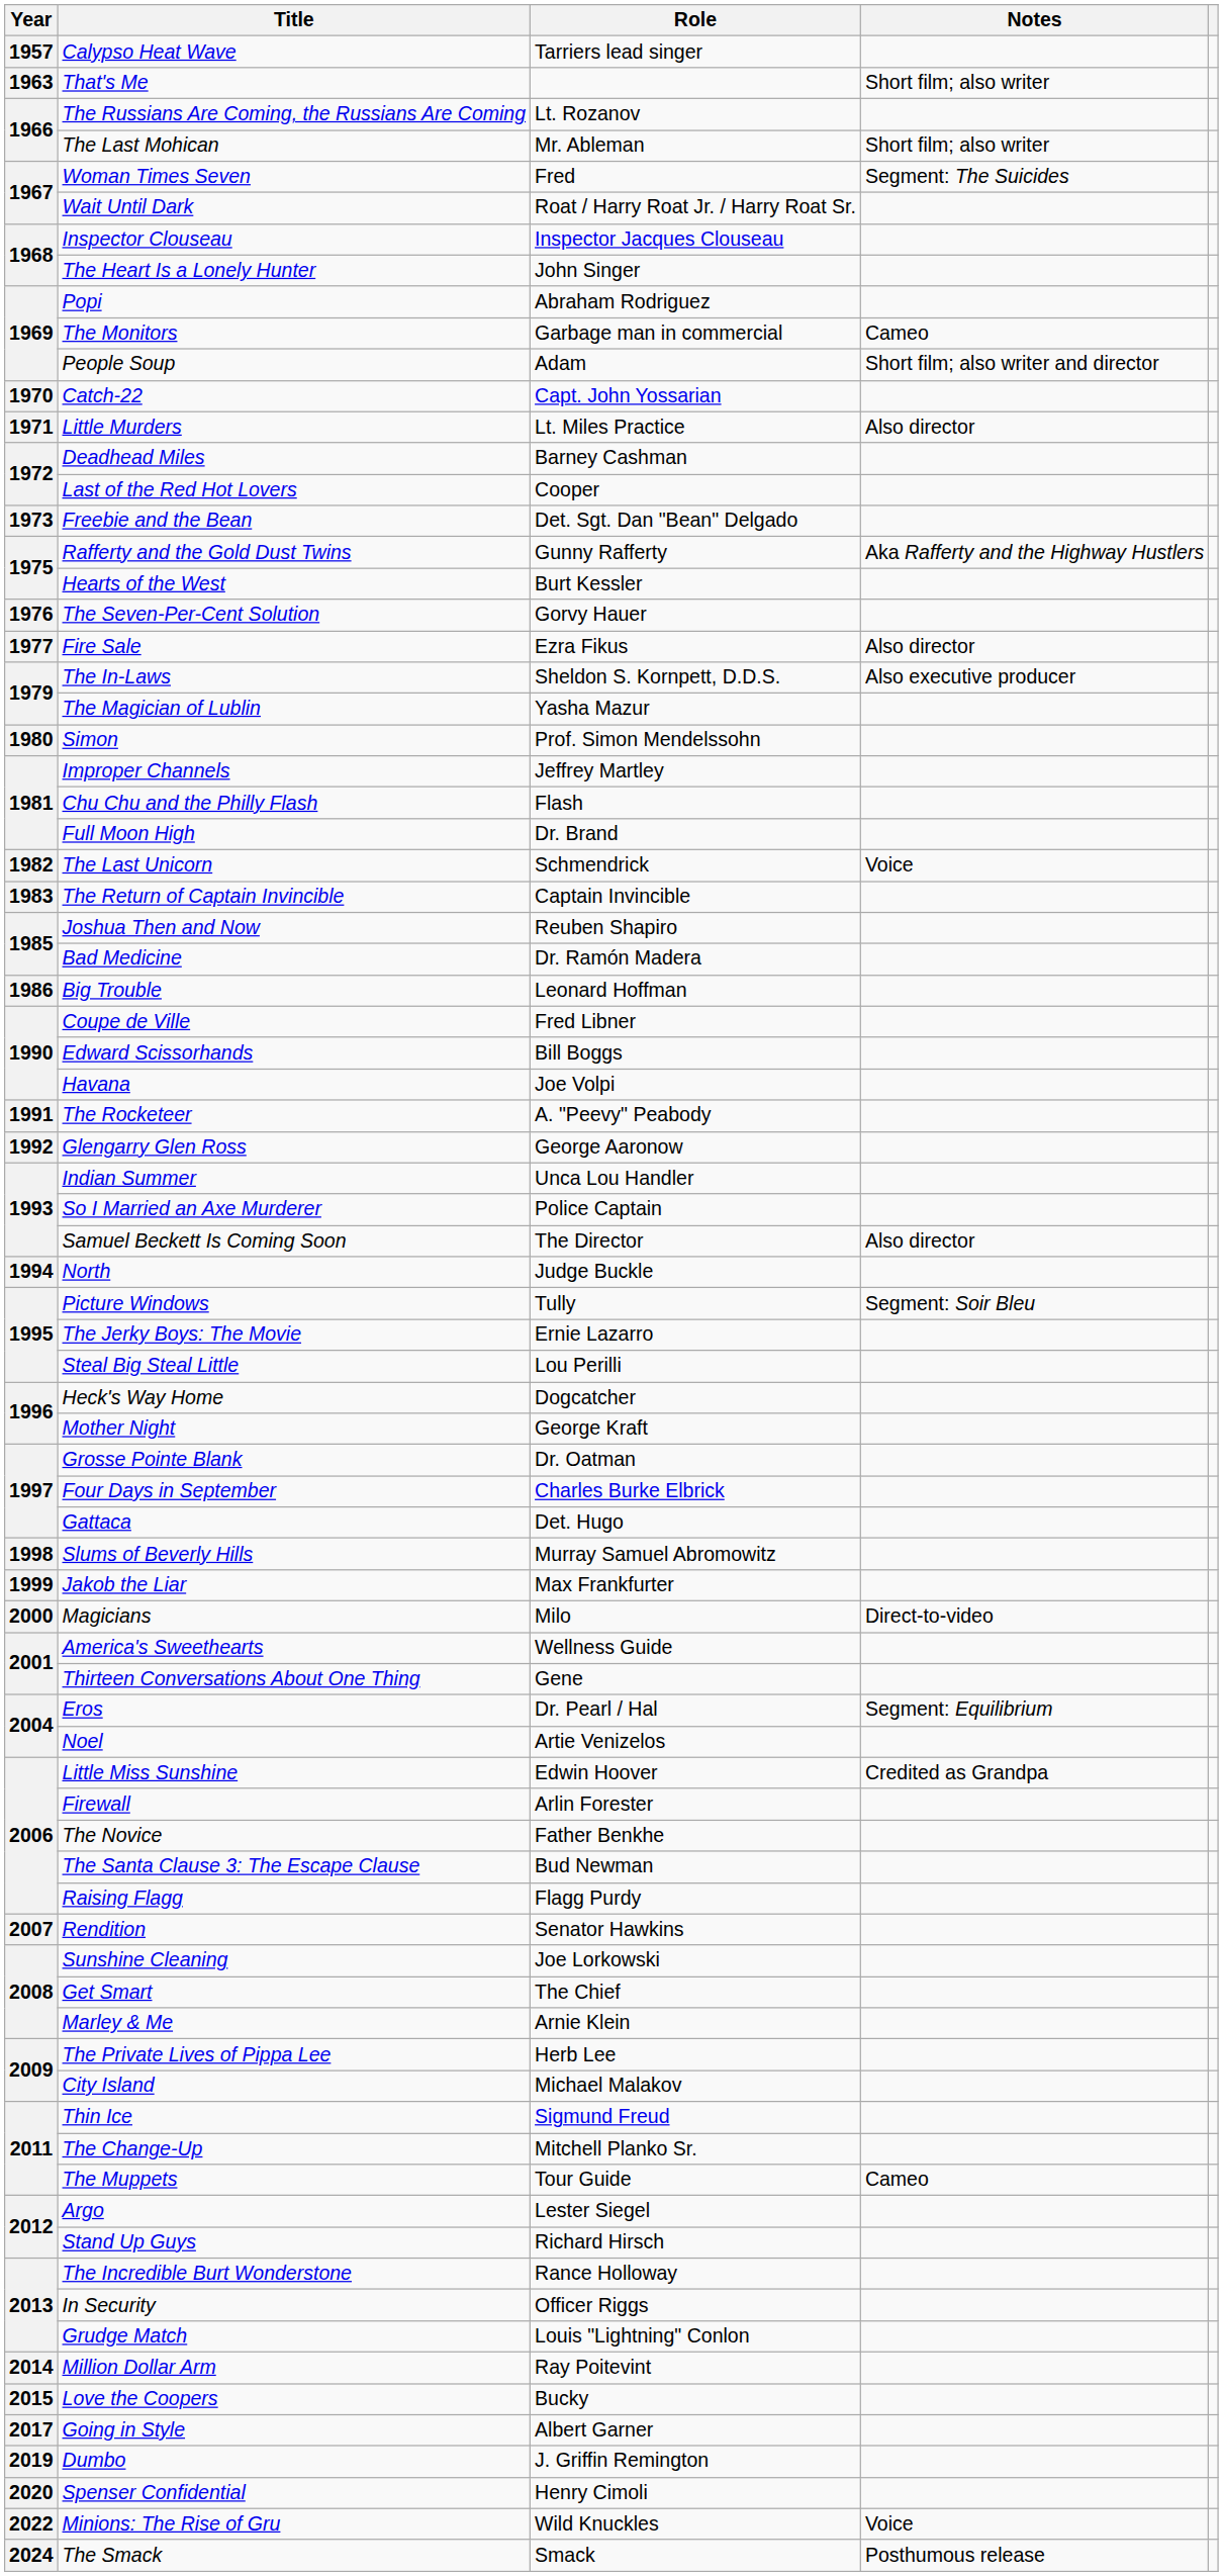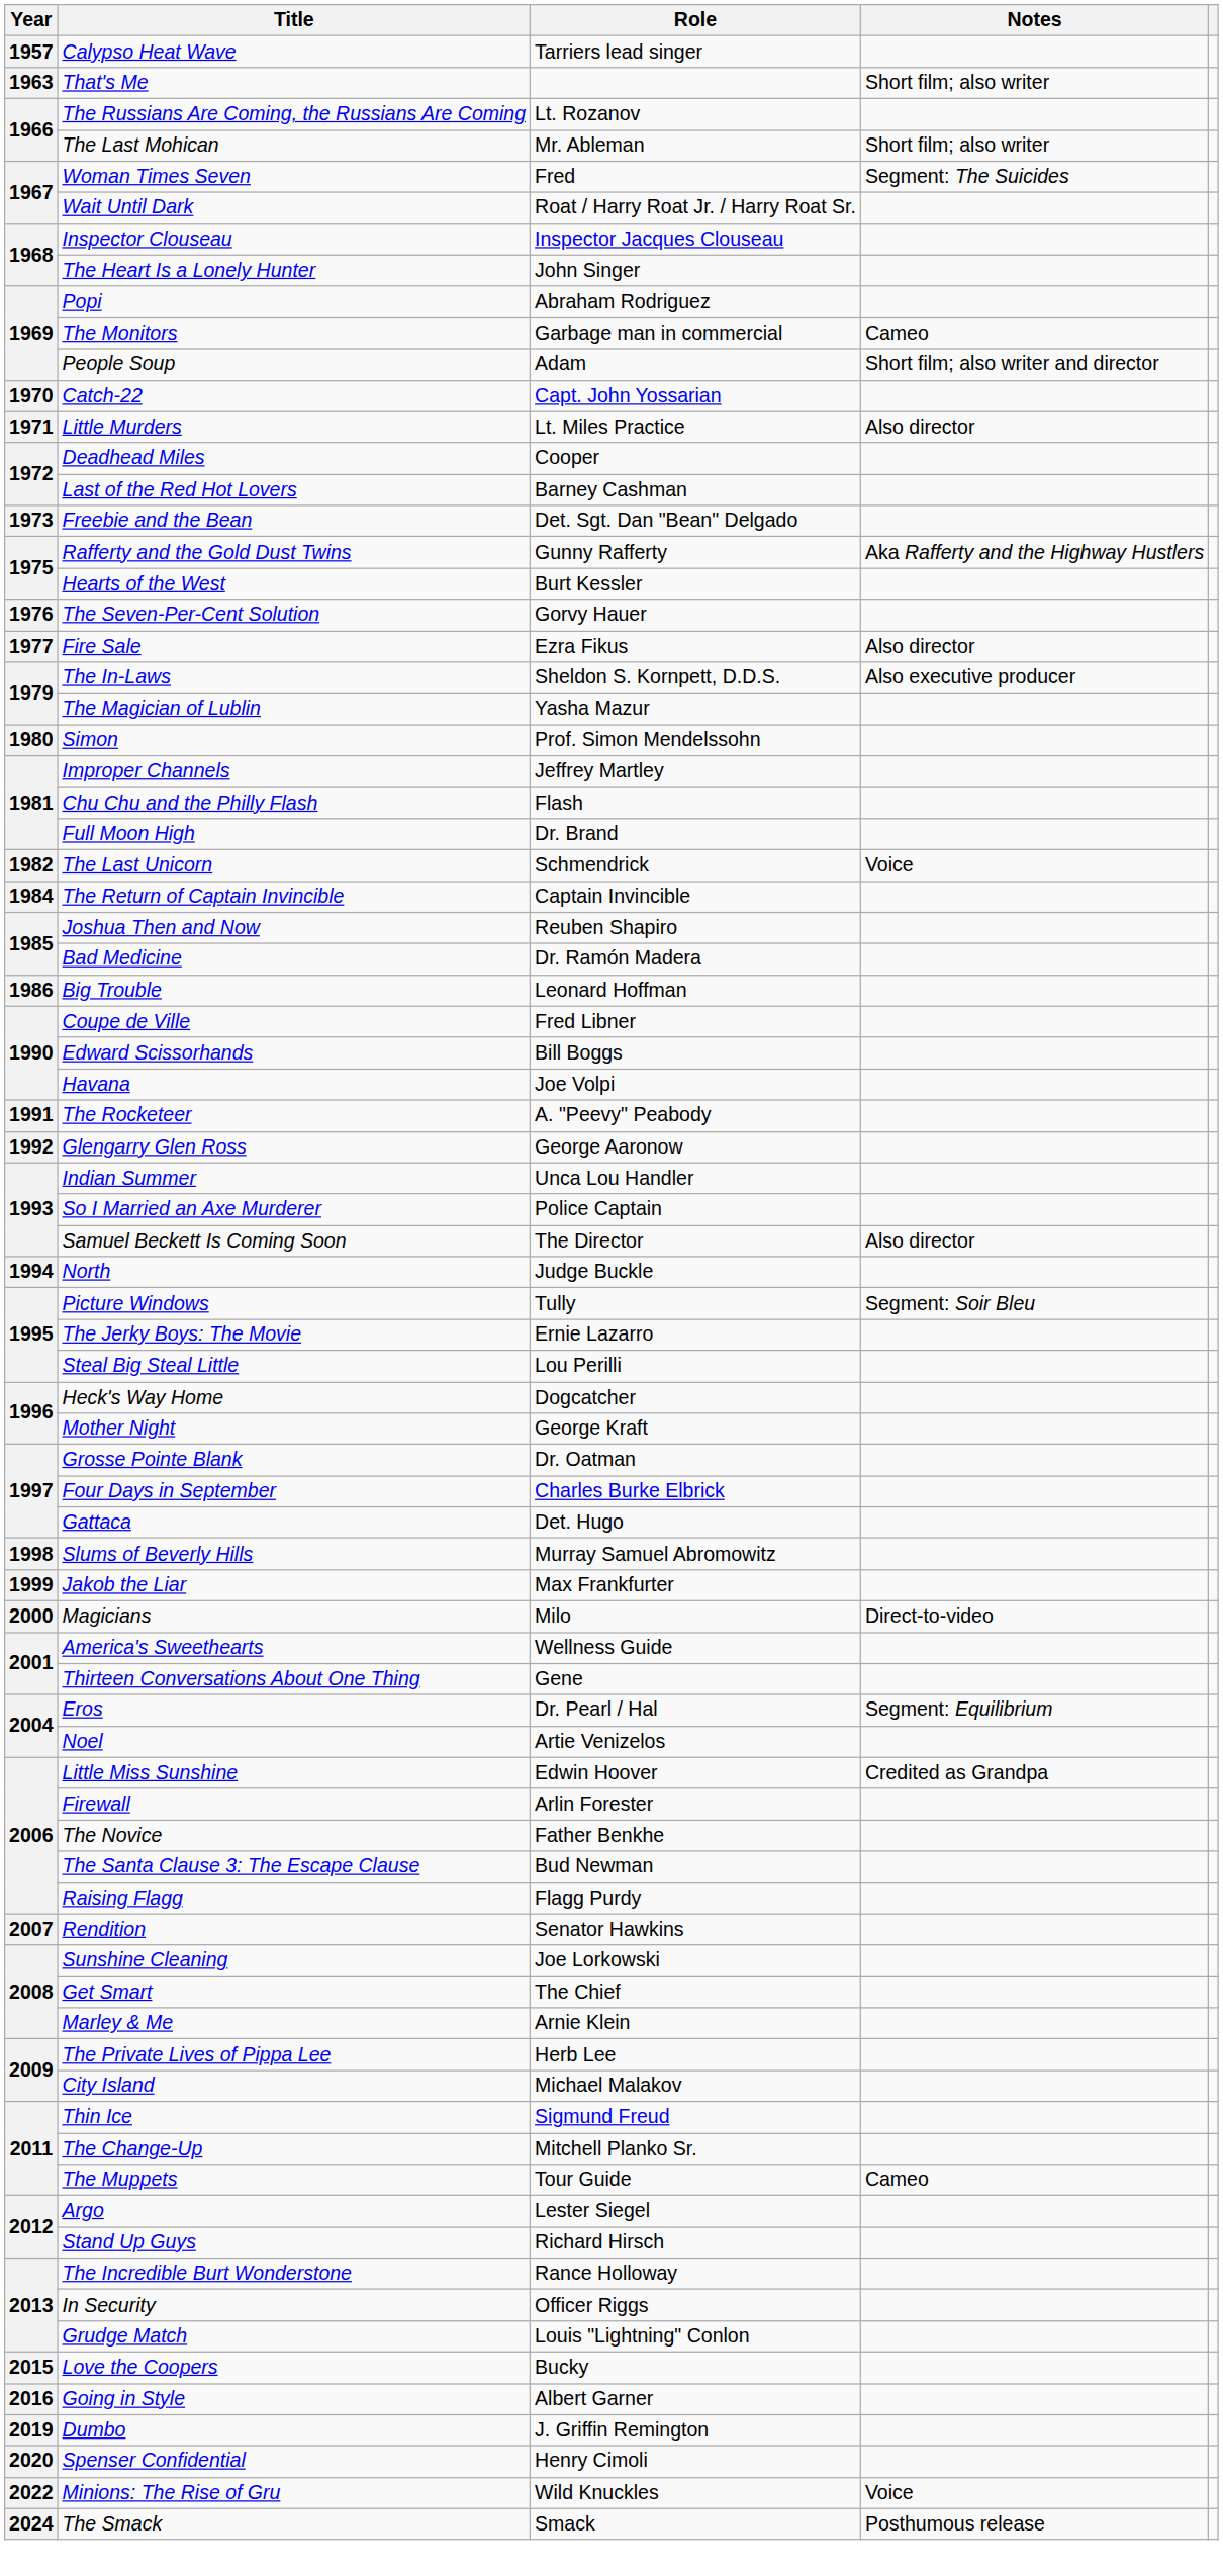Deadhead Miles | Role: Barney Cashman -> Cooper
Last of the Red Hot Lovers | Role: Cooper -> Barney Cashman
The Return of Captain Invincible | Year: 1983 -> 1984
- row: 2014 | Million Dollar Arm | Ray Poitevint
Going in Style | Year: 2017 -> 2016
